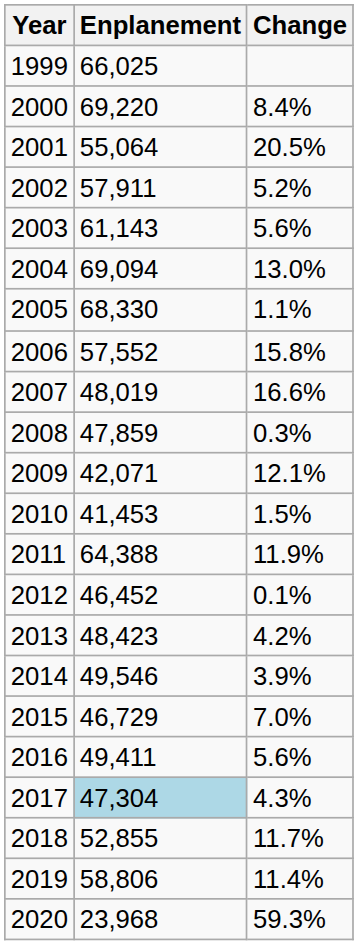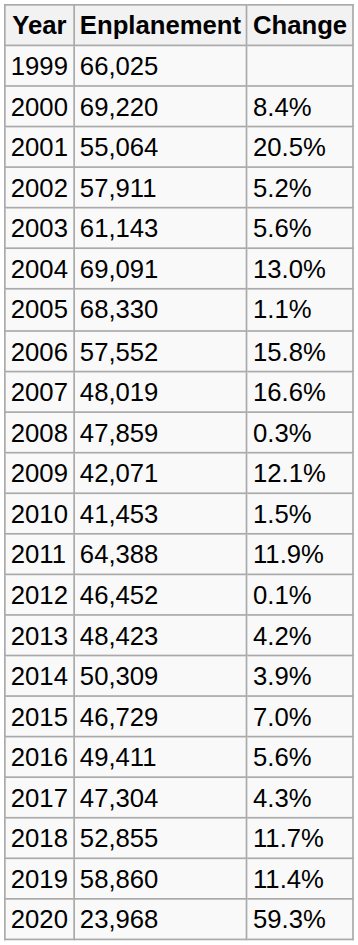2004 | Enplanement: 69,094 -> 69,091
2014 | Enplanement: 49,546 -> 50,309
2017 | Enplanement: lightblue background -> no background
2019 | Enplanement: 58,806 -> 58,860
